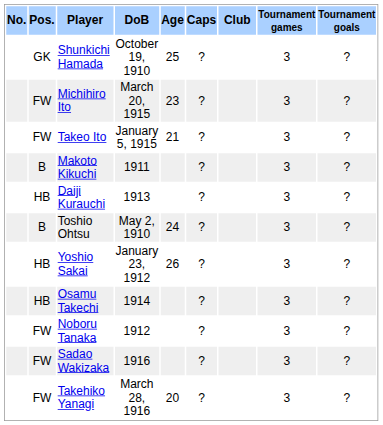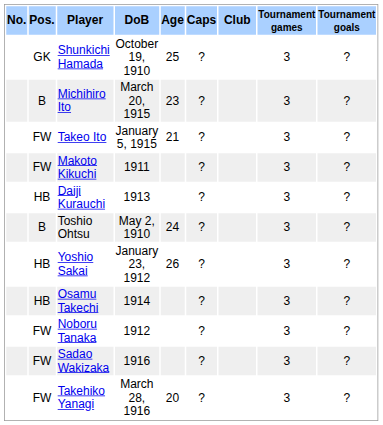Michihiro Ito | Pos.: FW -> B
Makoto Kikuchi | Pos.: B -> FW
